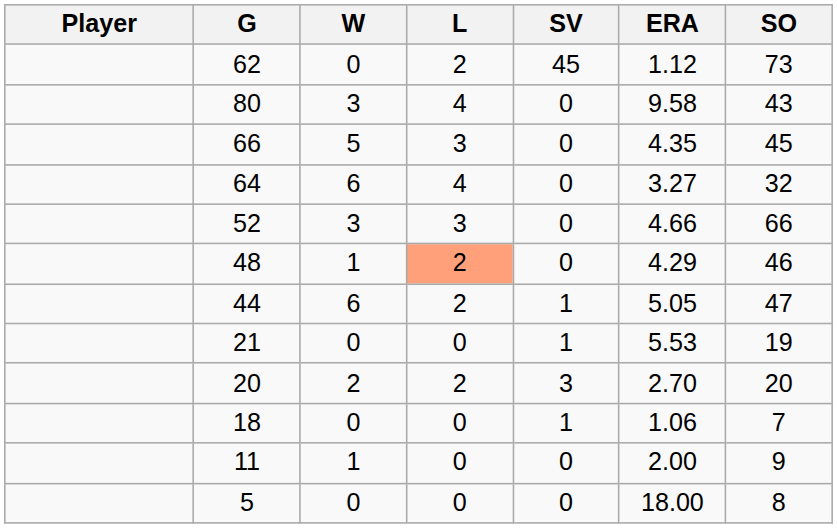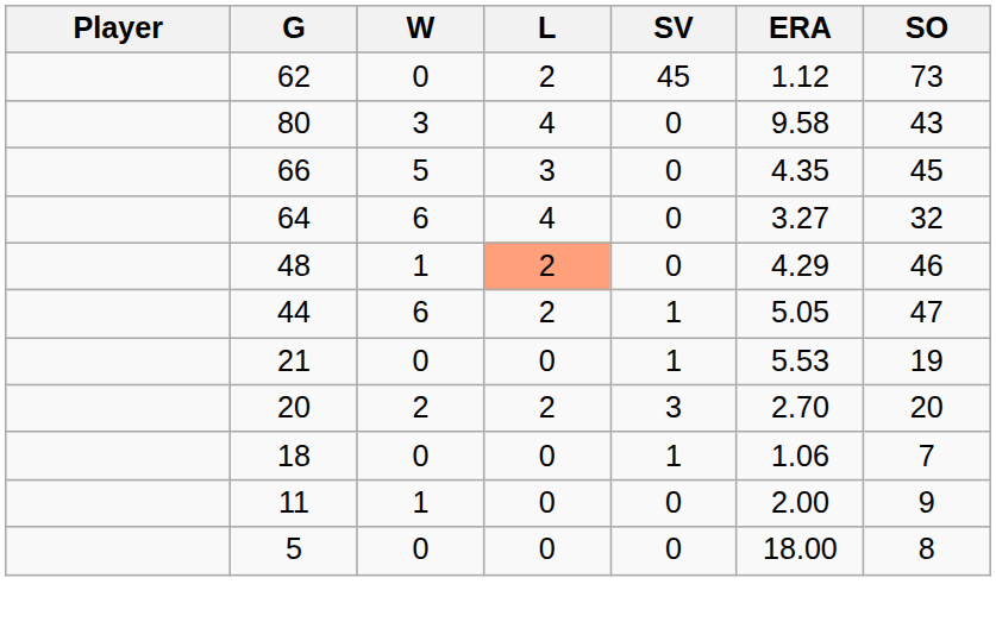- row: 52 | 3 | 3 | 0 | 4.66 | 66
